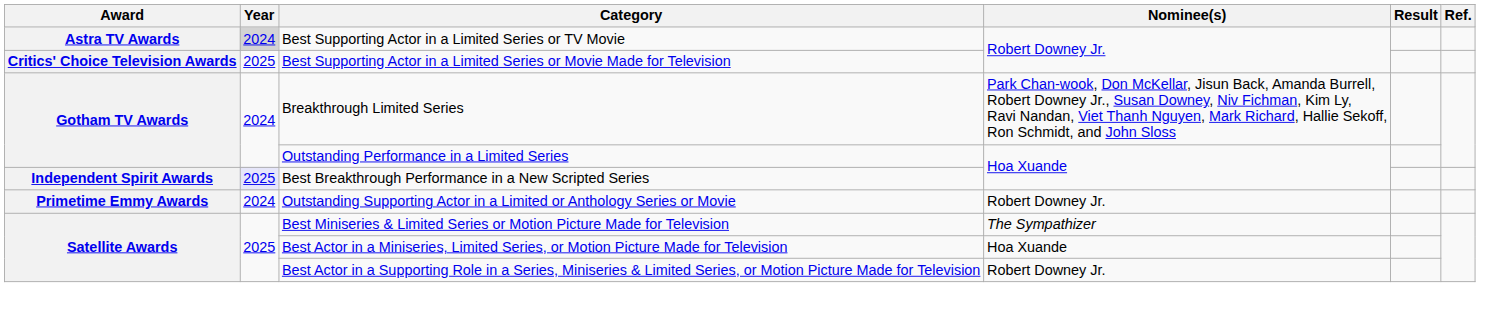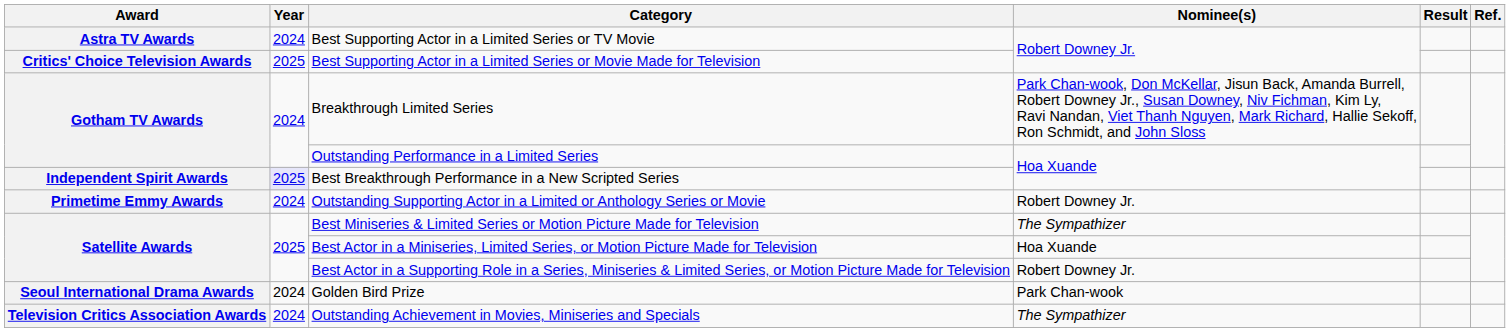Best Supporting Actor in a Limited Series or TV Movie | Year: lightgrey background -> no background
+ row: Seoul International Drama Awards | 2024 | Golden Bird Prize | Park Chan-wook
+ row: Television Critics Association Awards | 2024 | Outstanding Achievement in Movies, Miniseries and Specials | The Sympathizer
